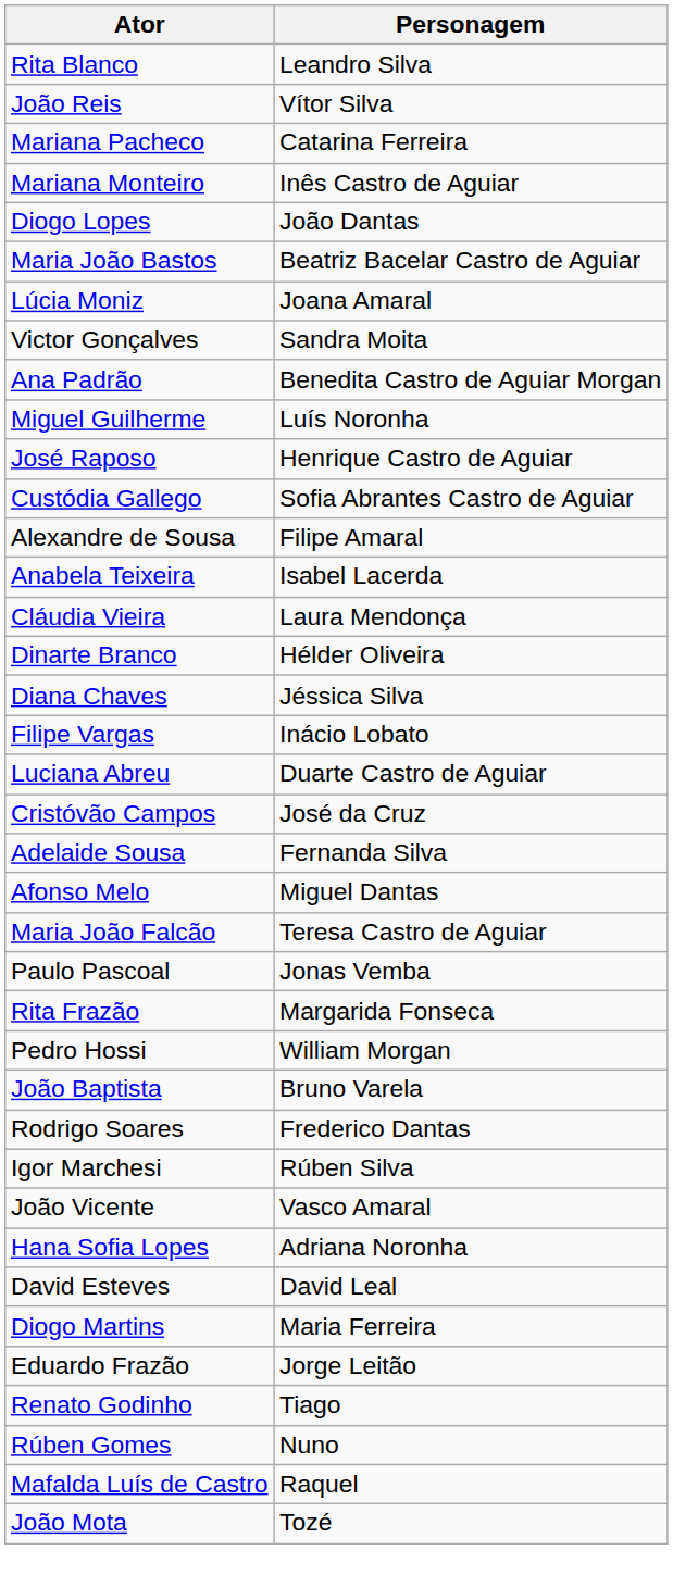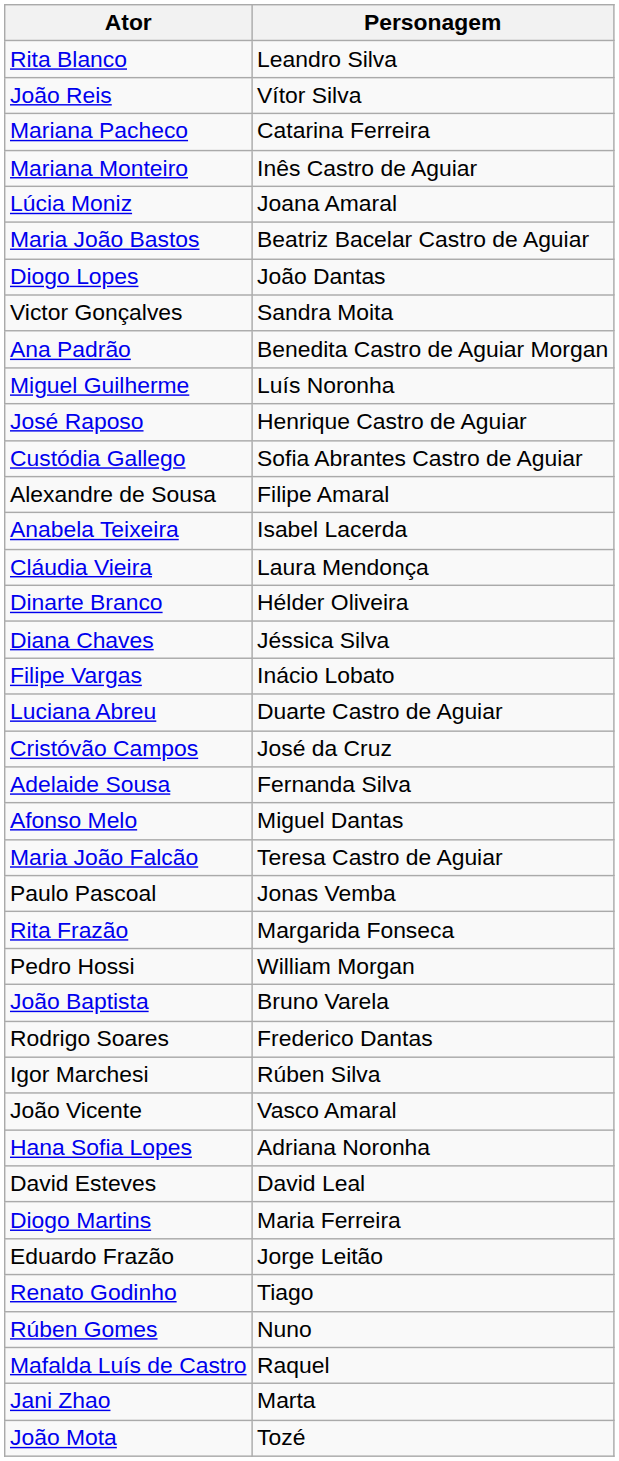rows swapped: Diogo Lopes <-> Lúcia Moniz
+ row: Jani Zhao | Marta
